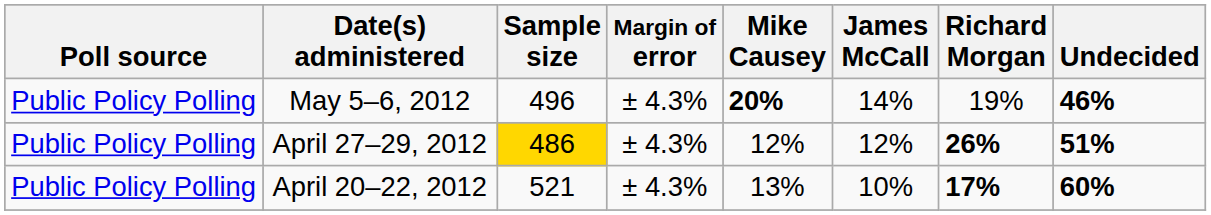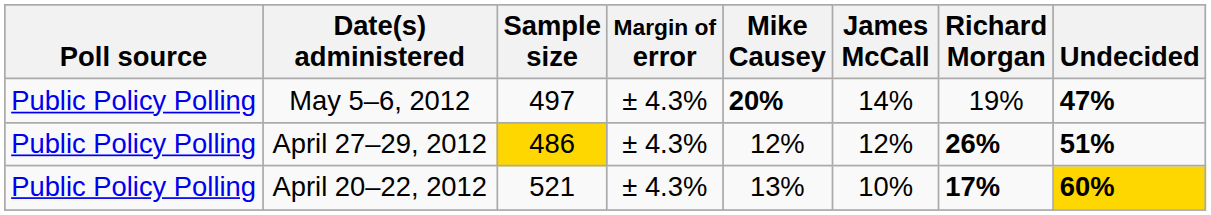May 5–6, 2012 | Sample size: 496 -> 497
May 5–6, 2012 | Undecided: 46% -> 47%
April 20–22, 2012 | Undecided: no background -> gold background
